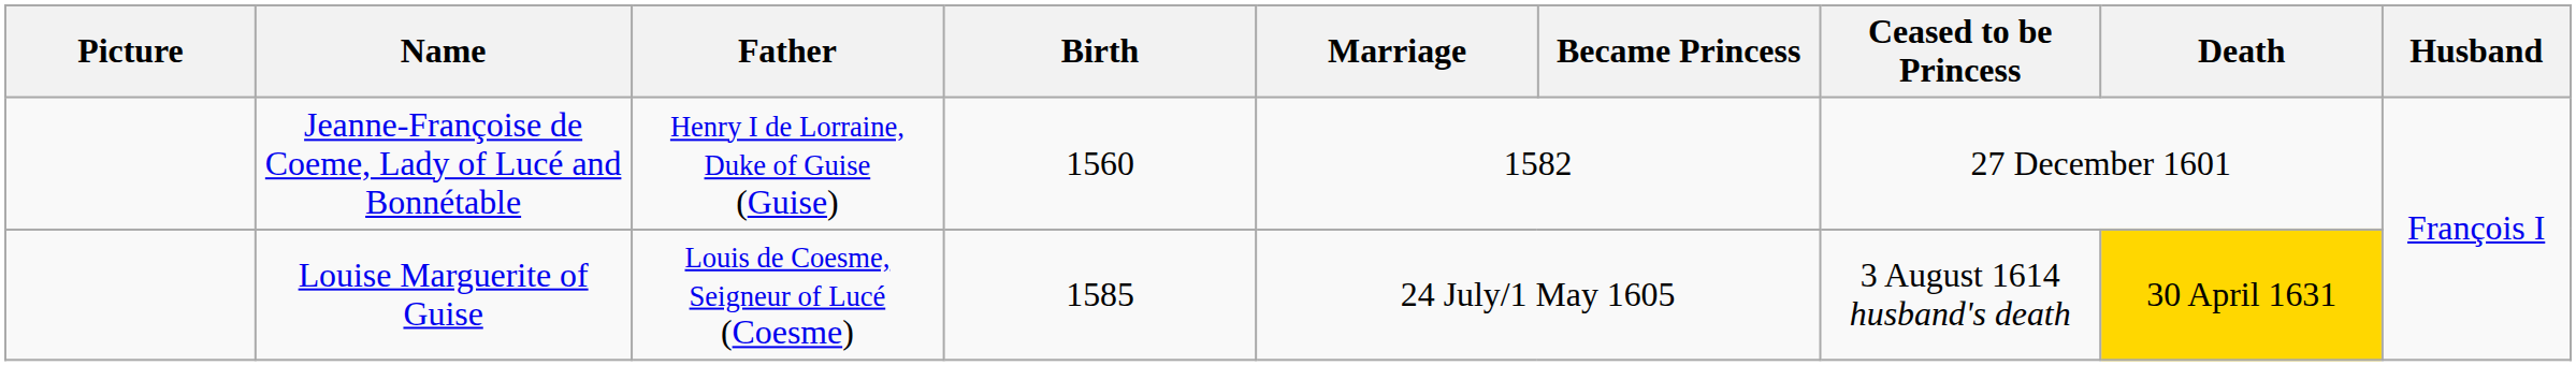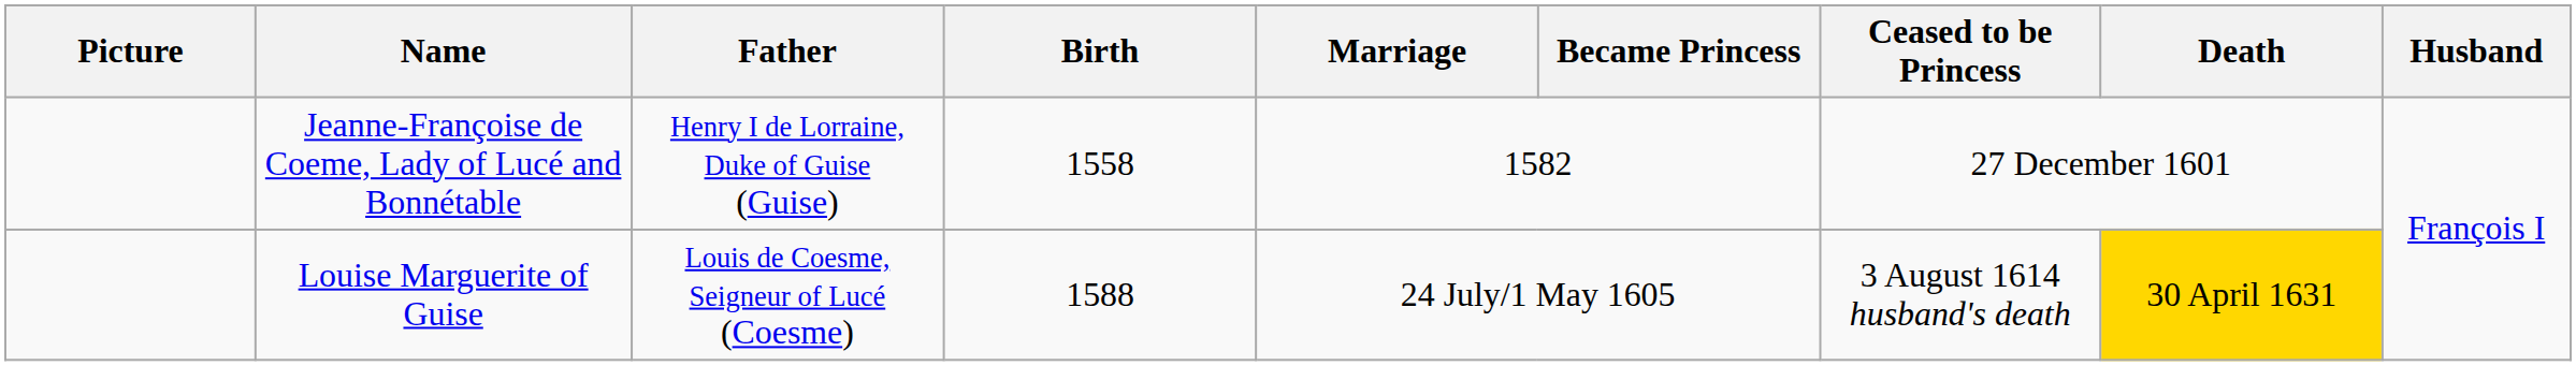Jeanne-Françoise de Coeme, Lady of Lucé and Bonnétable | Birth: 1560 -> 1558
Louise Marguerite of Guise | Birth: 1585 -> 1588
